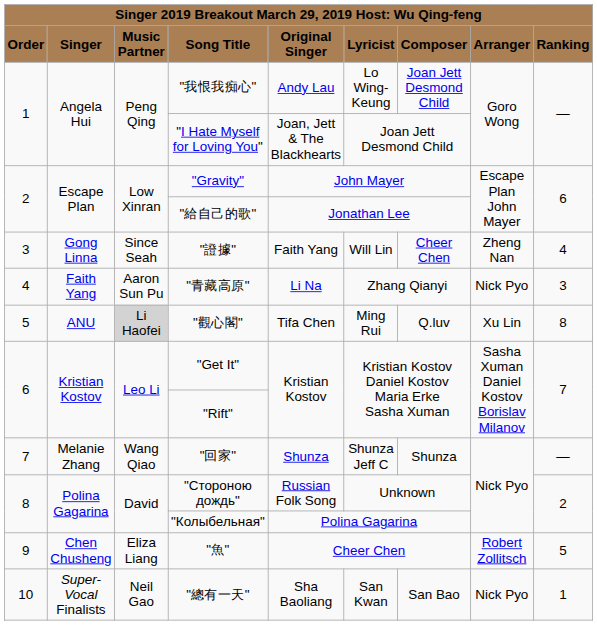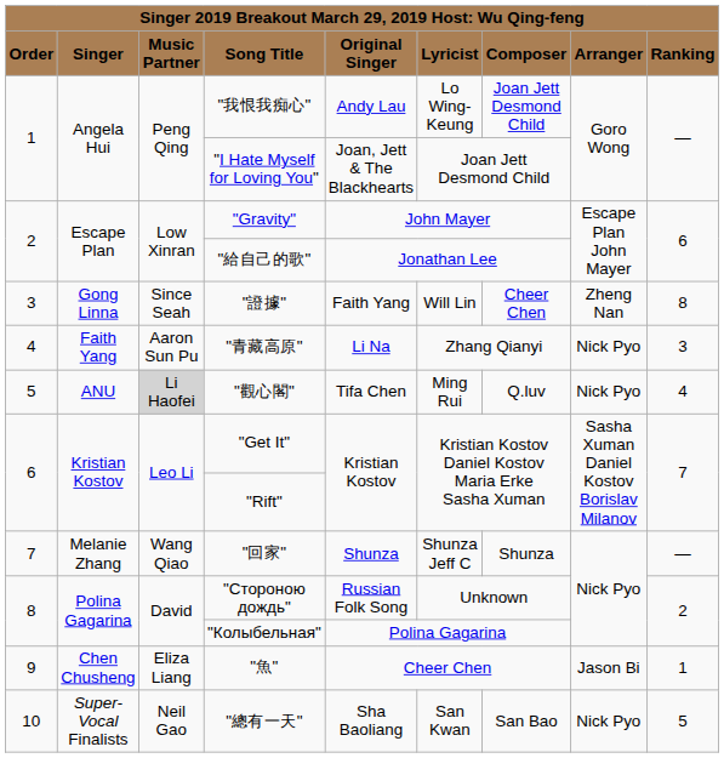"證據" | column 9: 4 -> 8
"觀心閣" | column 8: Xu Lin -> Nick Pyo
"觀心閣" | column 9: 8 -> 4
"魚" | column 8: Robert Zollitsch -> Jason Bi
"魚" | column 9: 5 -> 1
"總有一天" | column 9: 1 -> 5
